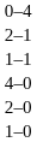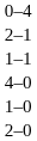rows swapped: 1–0 <-> 2–0
